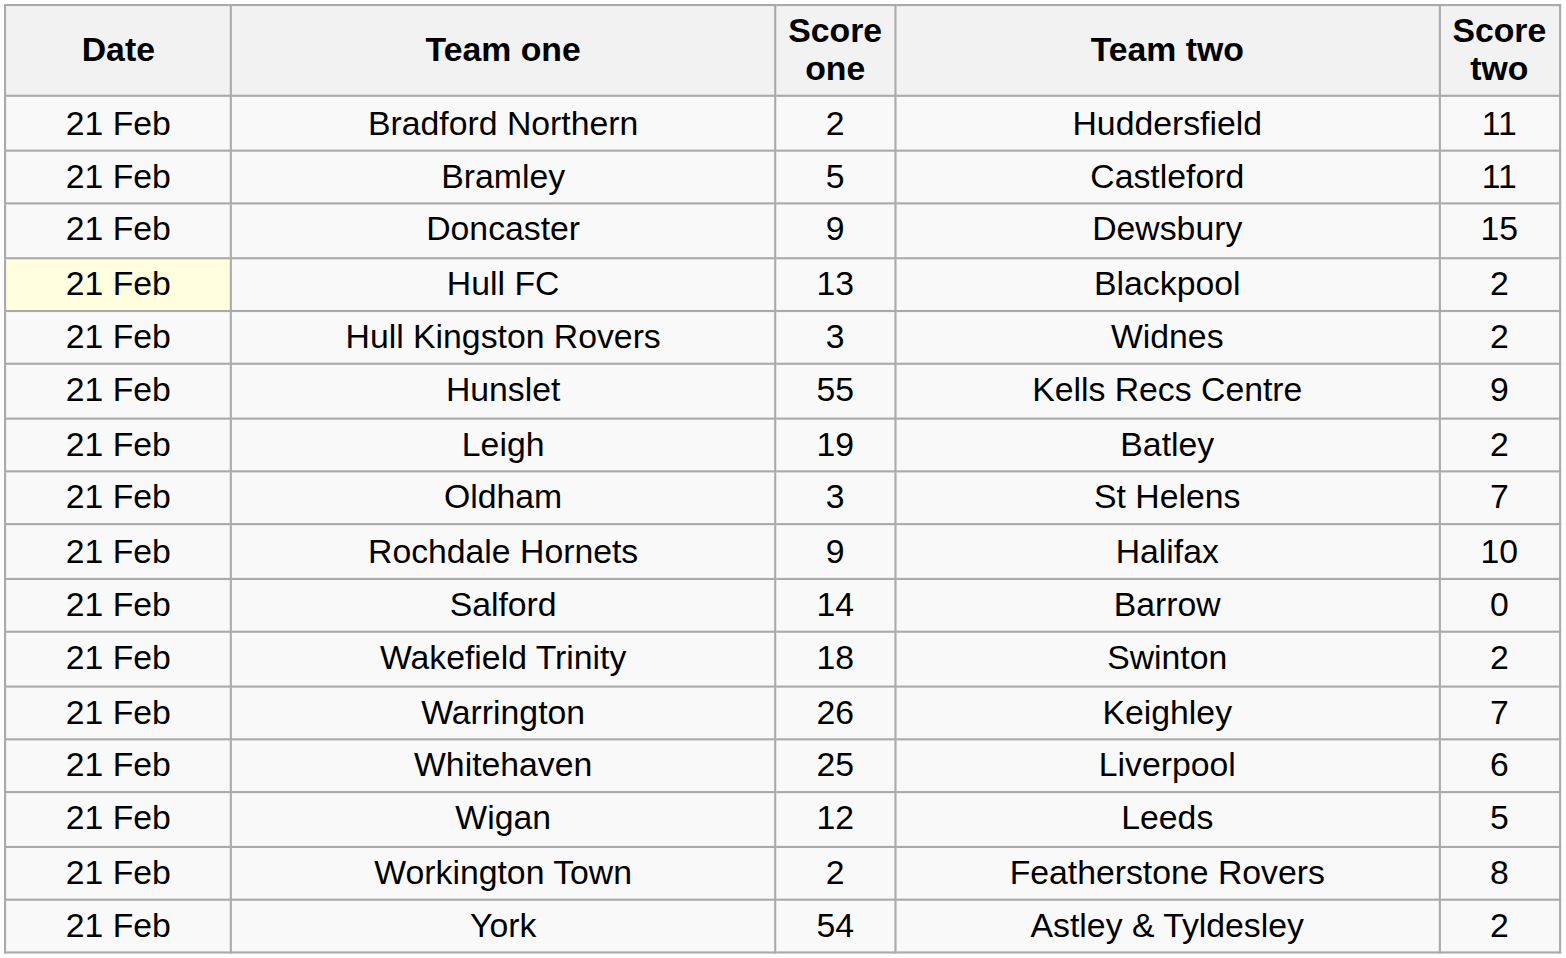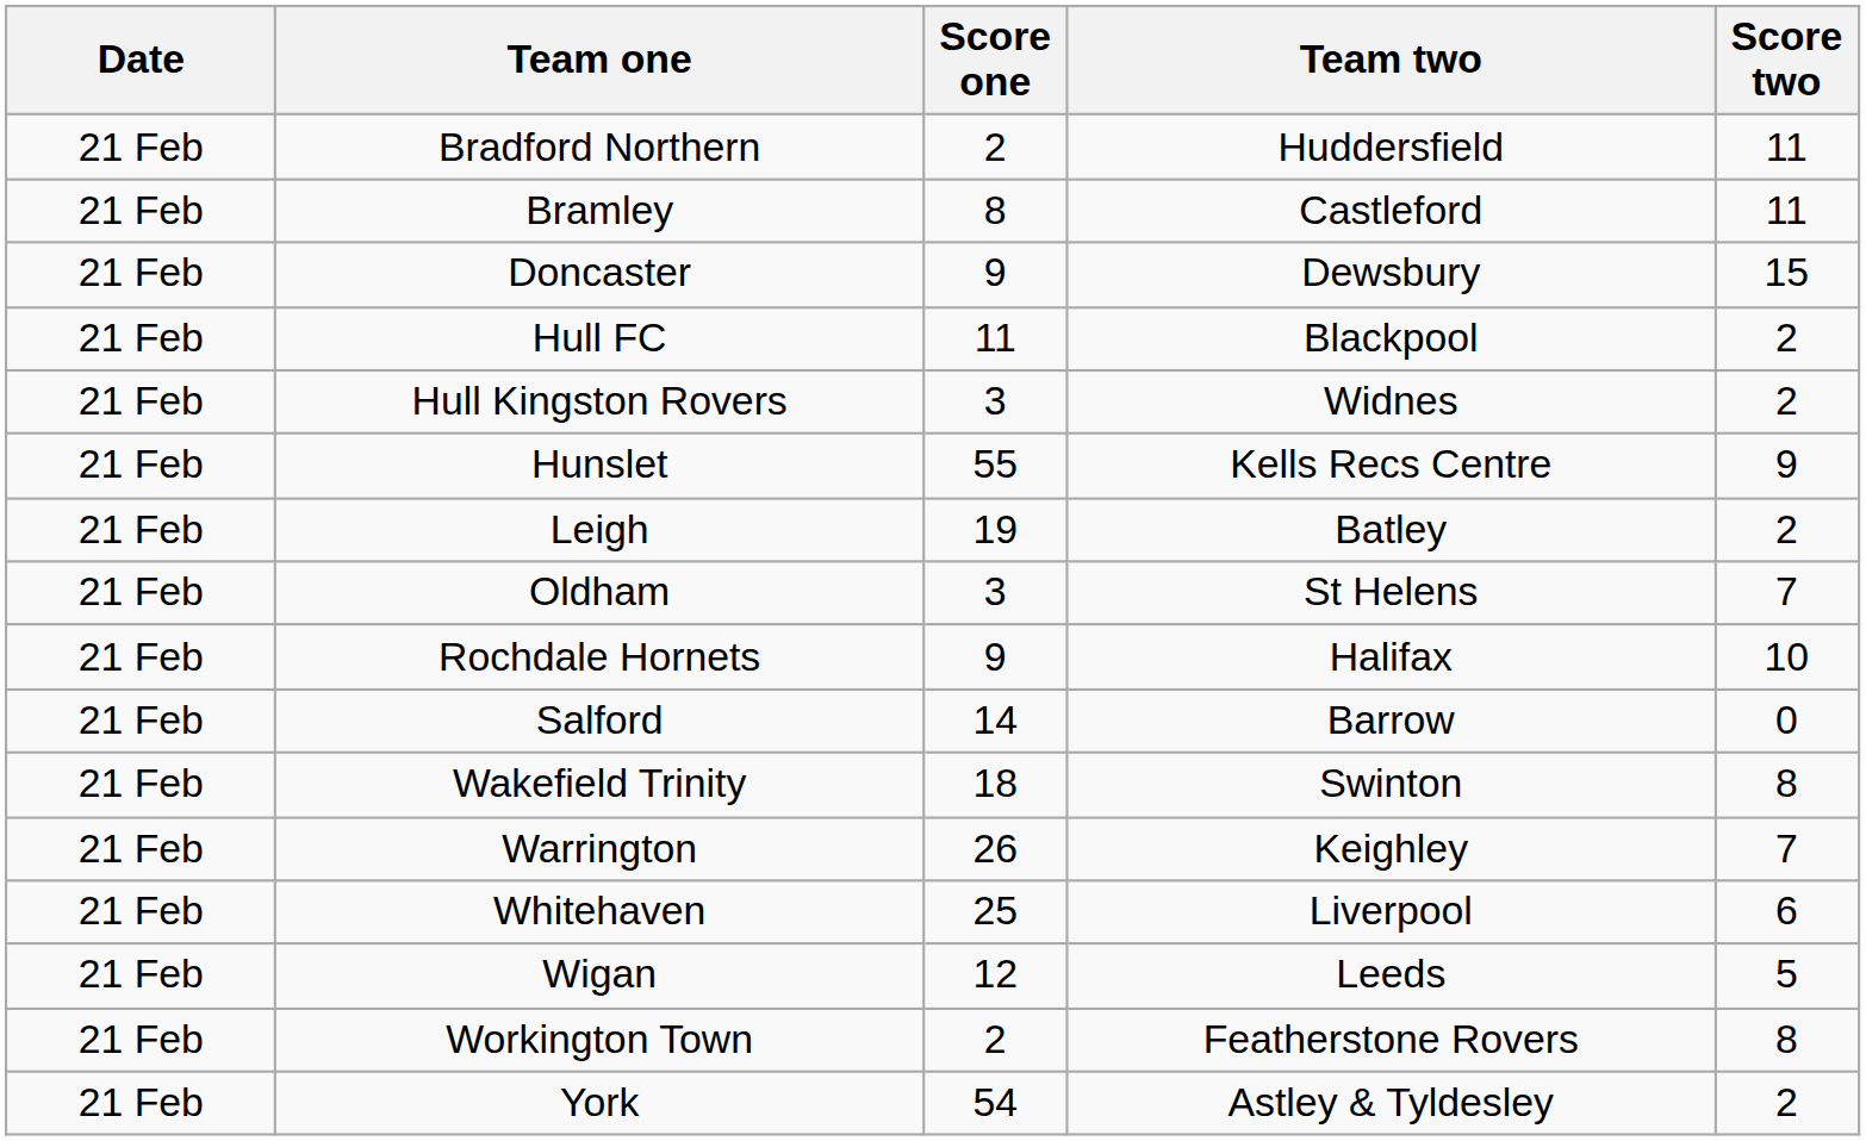Bramley | Score one: 5 -> 8
Hull FC | Date: lightyellow background -> no background
Hull FC | Score one: 13 -> 11
Wakefield Trinity | Score two: 2 -> 8
